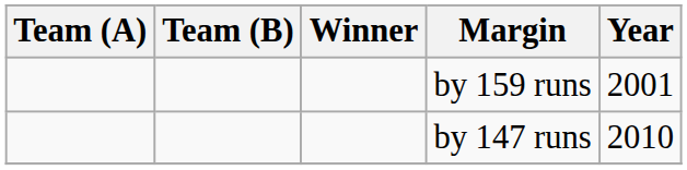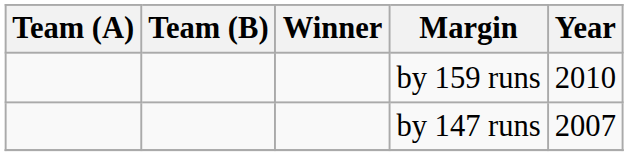by 159 runs | Year: 2001 -> 2010
by 147 runs | Year: 2010 -> 2007
